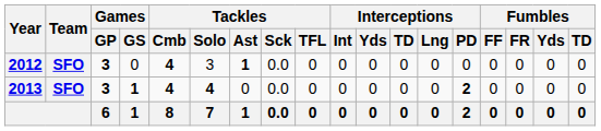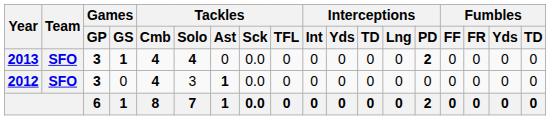rows swapped: 2012 <-> 2013
